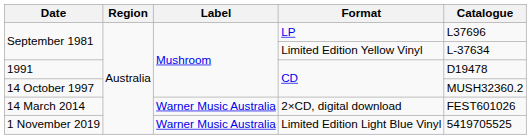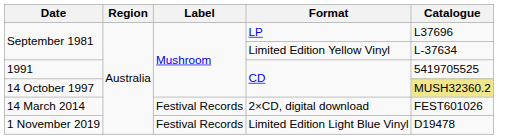1991 | Catalogue: D19478 -> 5419705525
14 October 1997 | Catalogue: no background -> khaki background
14 March 2014 | Label: Warner Music Australia -> Festival Records
1 November 2019 | Label: Warner Music Australia -> Festival Records
1 November 2019 | Catalogue: 5419705525 -> D19478
